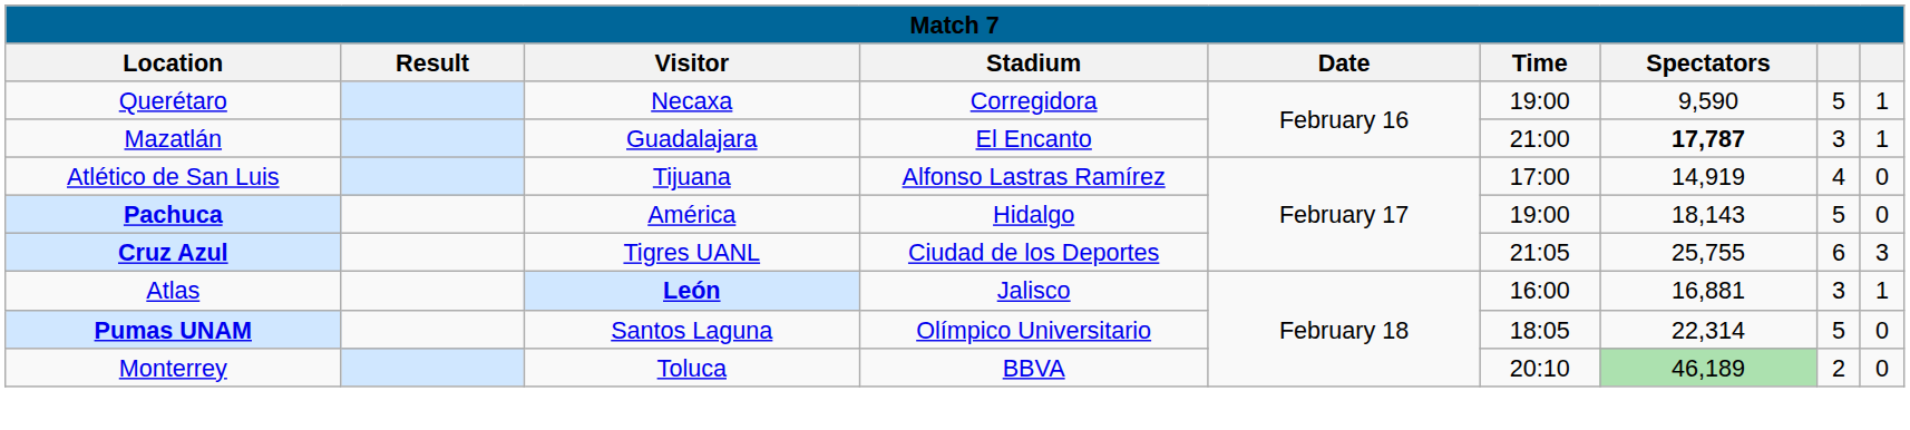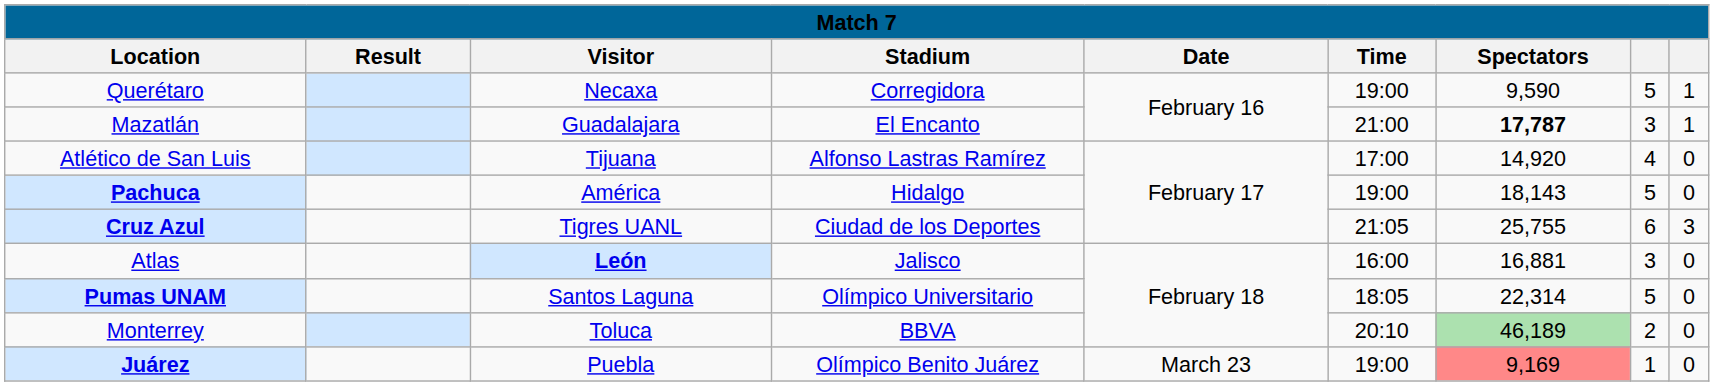Atlético de San Luis | Spectators: 14,919 -> 14,920
Atlas | column 9: 1 -> 0
+ row: Juárez | Puebla | Olímpico Benito Juárez | March 23 | 19:00 | 9,169 | 1 | 0
